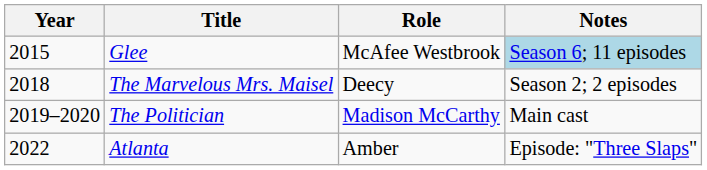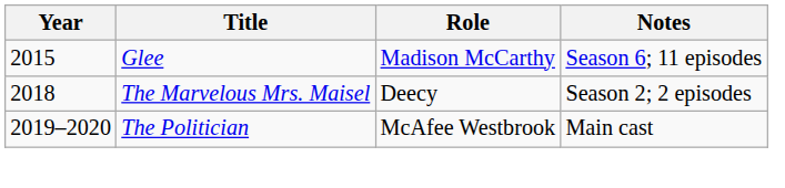Glee | Role: McAfee Westbrook -> Madison McCarthy
Glee | Notes: lightblue background -> no background
The Politician | Role: Madison McCarthy -> McAfee Westbrook
- row: 2022 | Atlanta | Amber | Episode: "Three Slaps"
